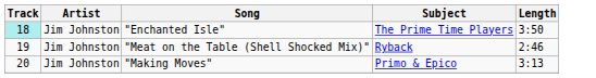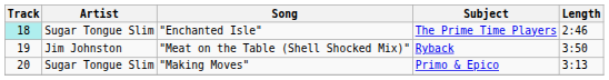"Enchanted Isle" | Artist: Jim Johnston -> Sugar Tongue Slim
"Enchanted Isle" | Length: 3:50 -> 2:46
"Meat on the Table (Shell Shocked Mix)" | Length: 2:46 -> 3:50
"Making Moves" | Artist: Jim Johnston -> Sugar Tongue Slim
